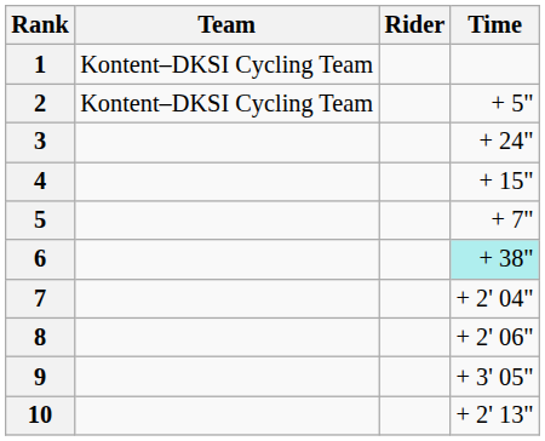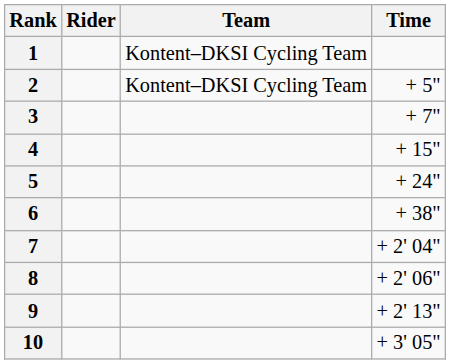columns swapped: Rider <-> Team
3 | Time: + 24" -> + 7"
5 | Time: + 7" -> + 24"
6 | Time: paleturquoise background -> no background
9 | Time: + 3' 05" -> + 2' 13"
10 | Time: + 2' 13" -> + 3' 05"
